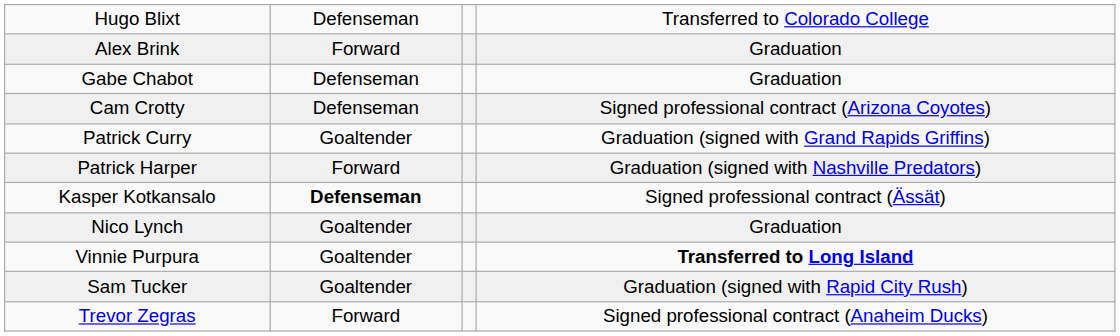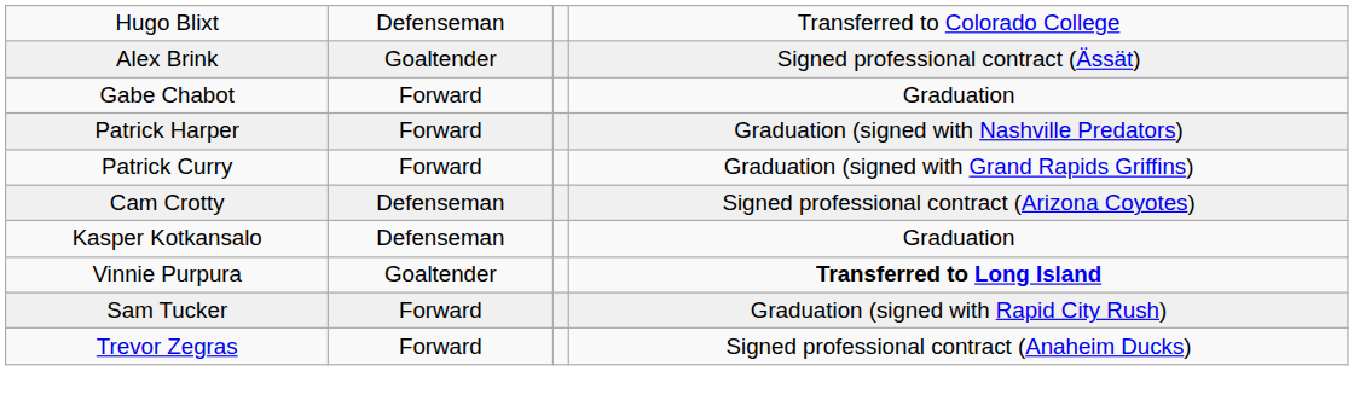Alex Brink | column 2: Forward -> Goaltender
Alex Brink | column 4: Graduation -> Signed professional contract (Ässät)
Gabe Chabot | column 2: Defenseman -> Forward
rows swapped: Cam Crotty <-> Patrick Harper
Patrick Curry | column 2: Goaltender -> Forward
Kasper Kotkansalo | column 2: bold -> normal
Kasper Kotkansalo | column 4: Signed professional contract (Ässät) -> Graduation
- row: Nico Lynch | Goaltender | Graduation
Sam Tucker | column 2: Goaltender -> Forward
